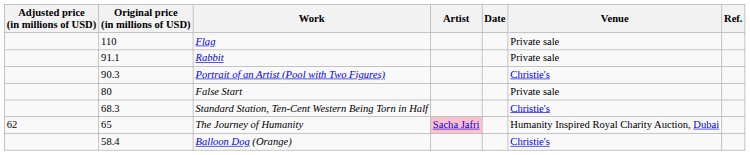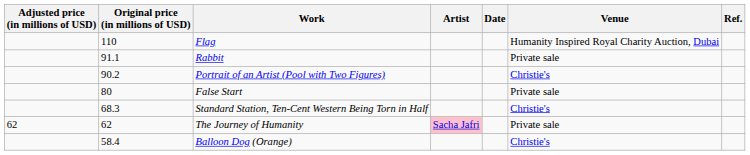Flag | Venue: Private sale -> Humanity Inspired Royal Charity Auction, Dubai
Portrait of an Artist (Pool with Two Figures) | Original price (in millions of USD): 90.3 -> 90.2
The Journey of Humanity | Original price (in millions of USD): 65 -> 62
The Journey of Humanity | Venue: Humanity Inspired Royal Charity Auction, Dubai -> Private sale
